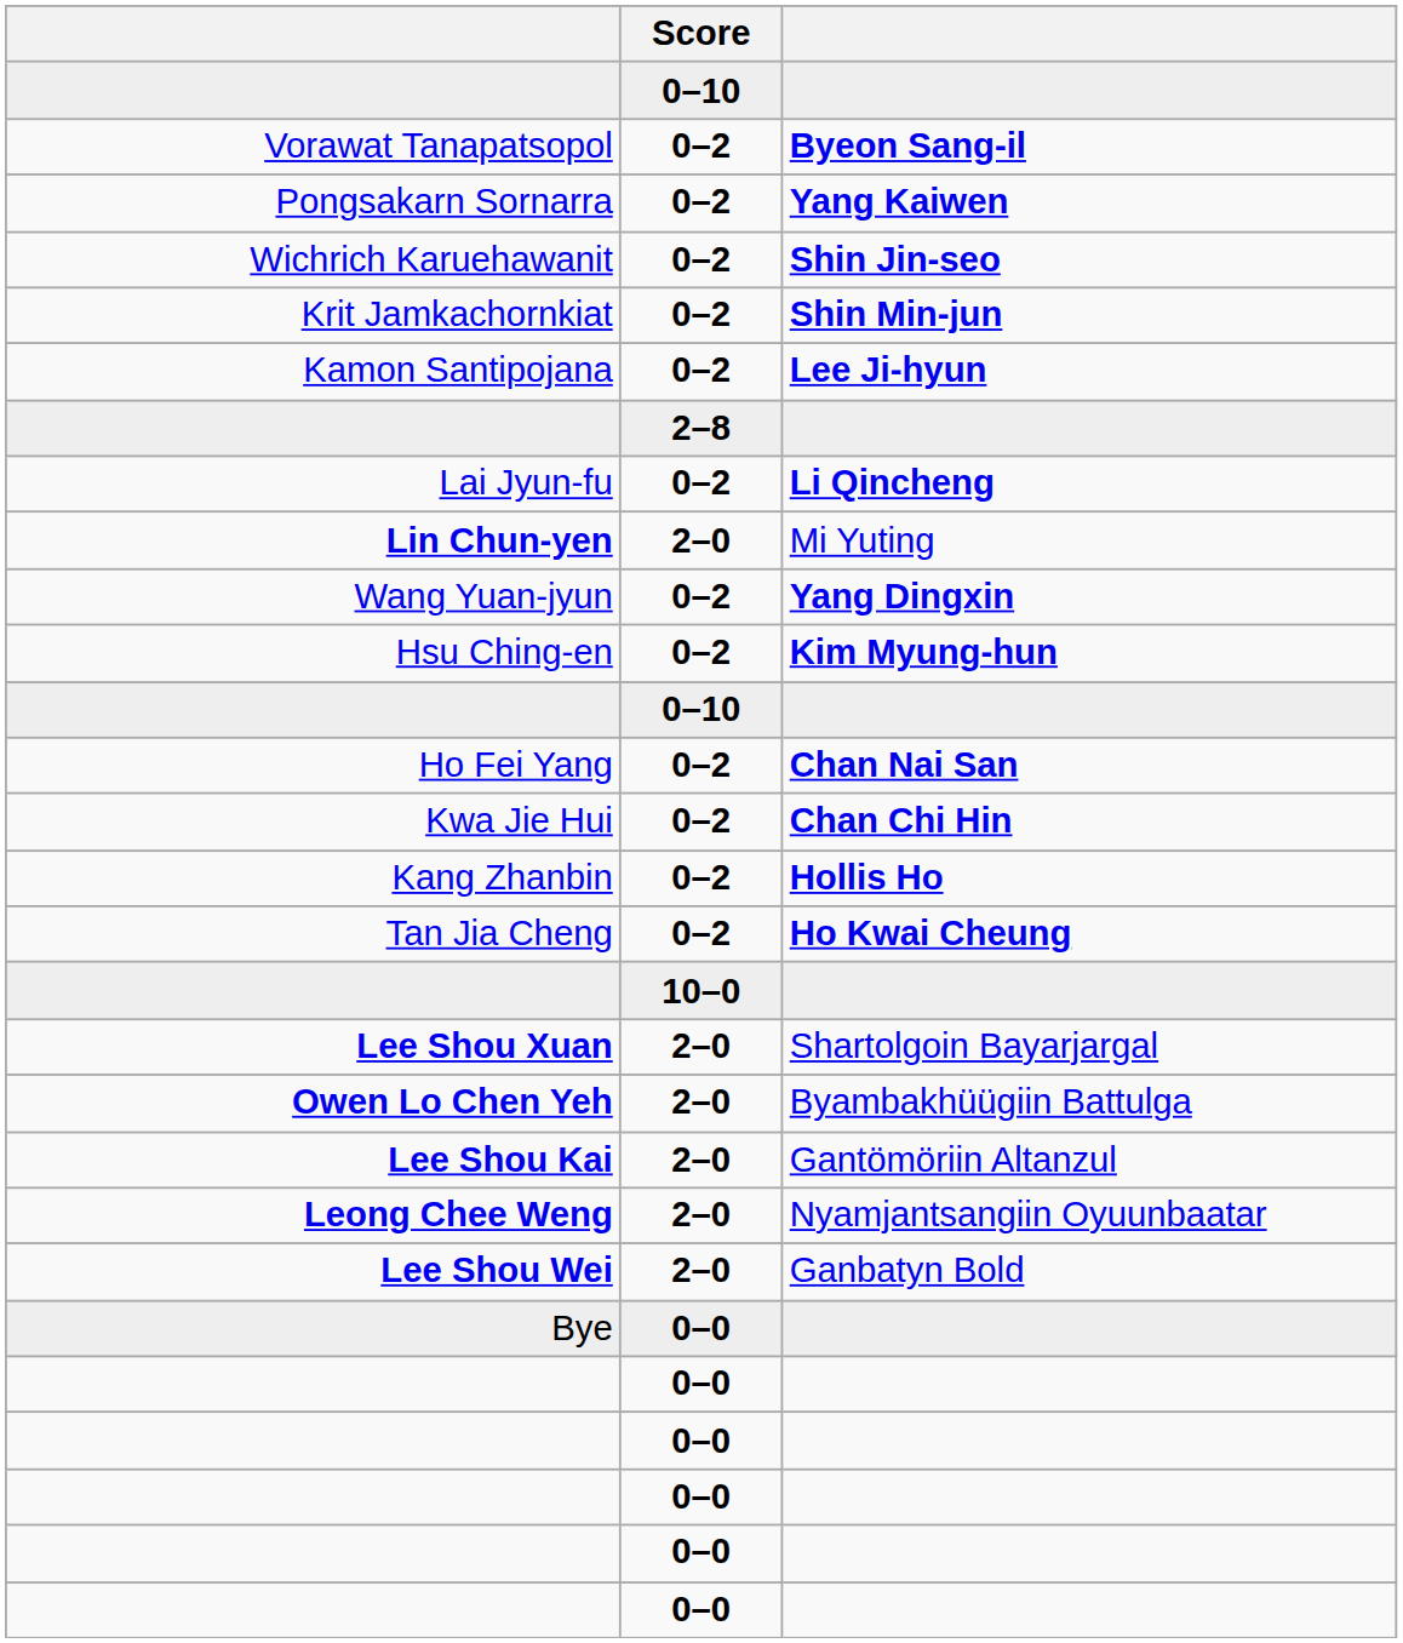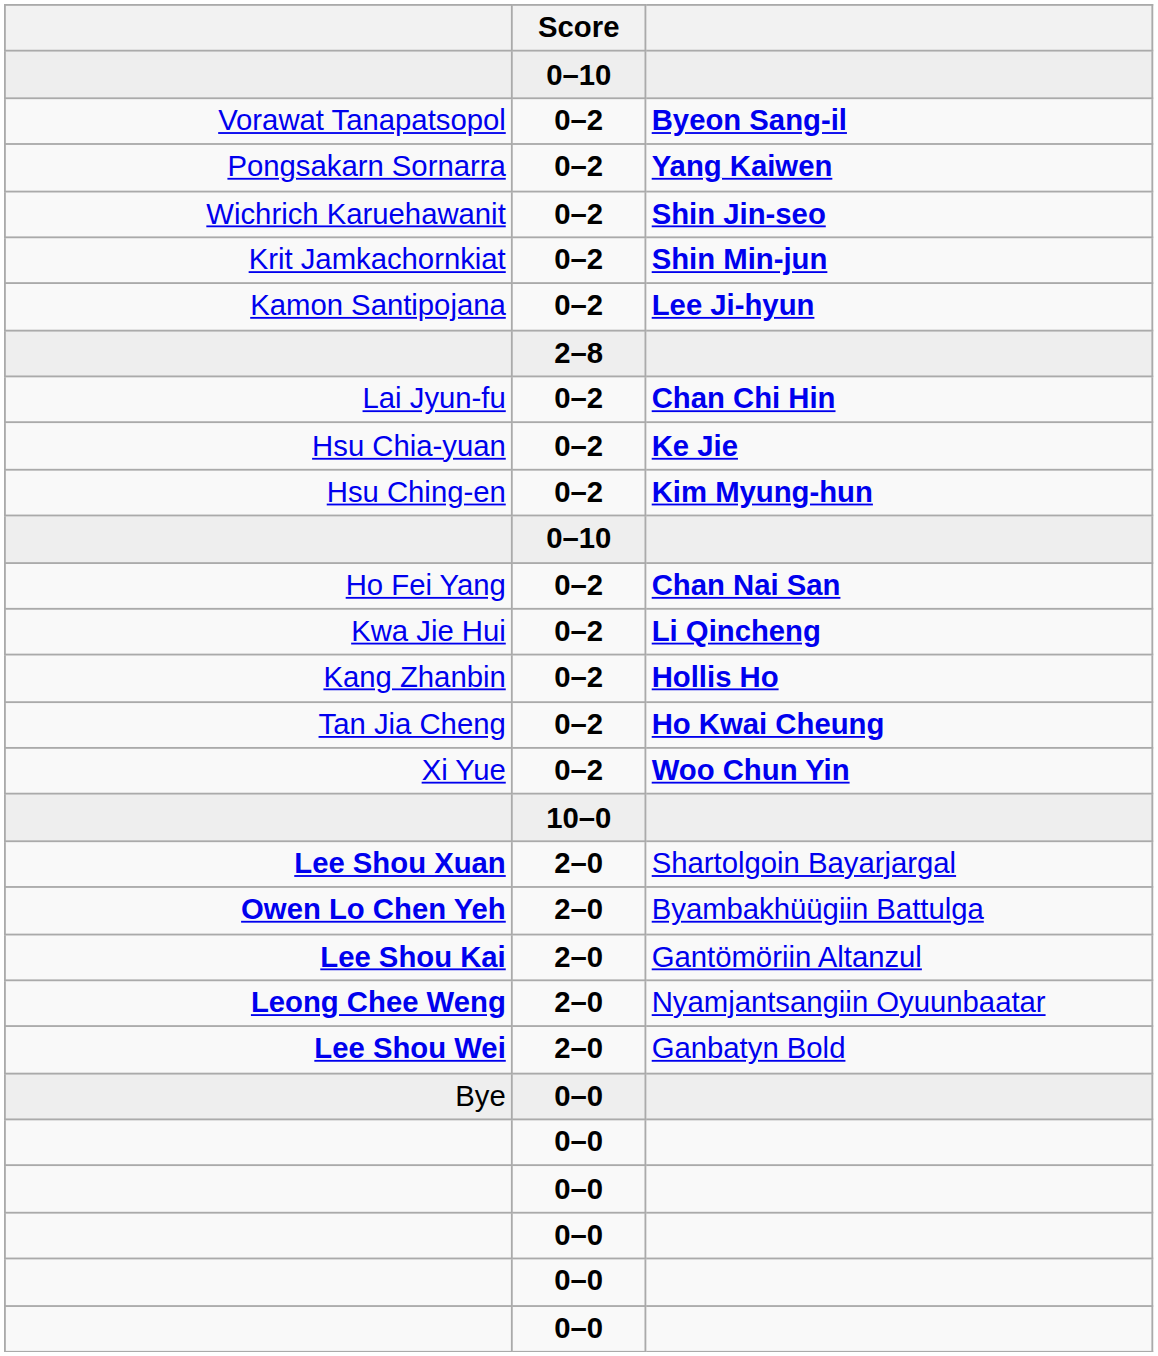Lai Jyun-fu | column 3: Li Qincheng -> Chan Chi Hin
- row: Lin Chun-yen | 2–0 | Mi Yuting
- row: Wang Yuan-jyun | 0–2 | Yang Dingxin
+ row: Hsu Chia-yuan | 0–2 | Ke Jie
Kwa Jie Hui | column 3: Chan Chi Hin -> Li Qincheng
+ row: Xi Yue | 0–2 | Woo Chun Yin
